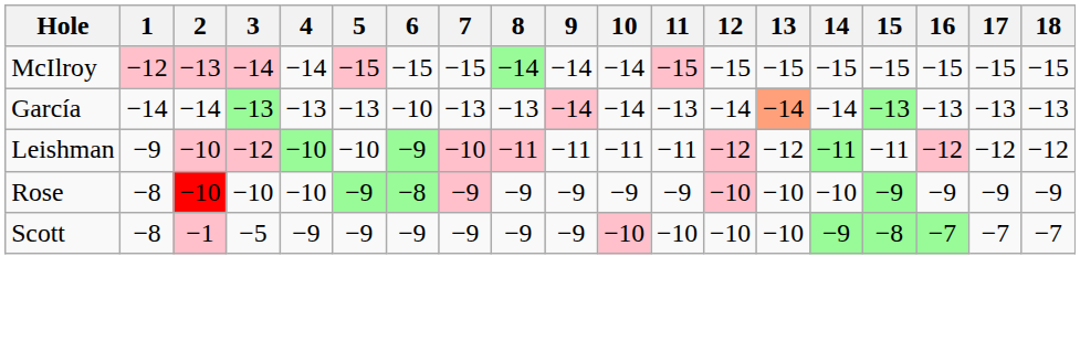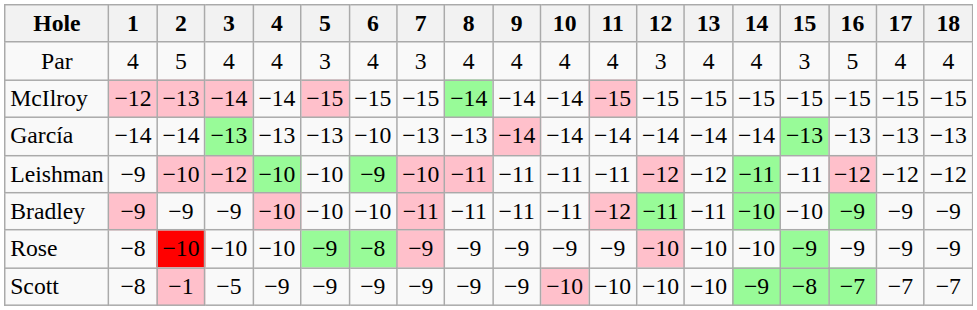+ row: Par | 4 | 5 | 4 | 4 | 3 | 4 | 3 | 4 | 4 | 4 | 4 | 3 | 4 | 4 | 3 | 5 | 4 | 4
García | 11: −13 -> −14
García | 13: lightsalmon background -> no background
+ row: Bradley | −9 | −9 | −9 | −10 | −10 | −10 | −11 | −11 | −11 | −11 | −12 | −11 | −11 | −10 | −10 | −9 | −9 | −9
